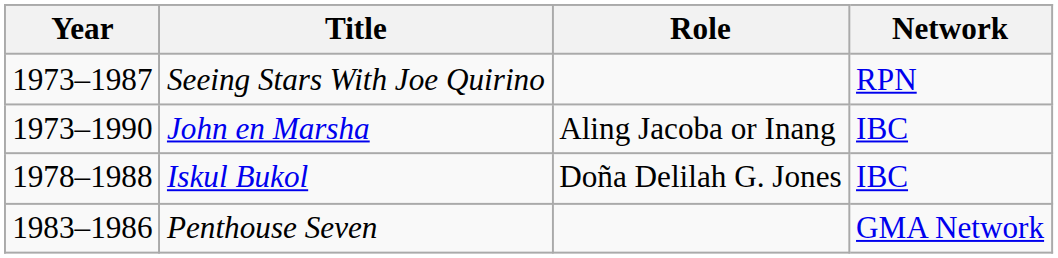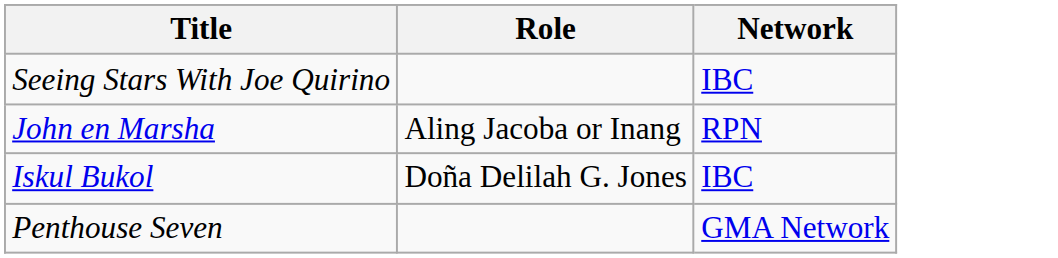- column: Year | 1973–1987 | 1973–1990 | 1978–1988 | 1983–1986
Seeing Stars With Joe Quirino | Network: RPN -> IBC
John en Marsha | Network: IBC -> RPN
